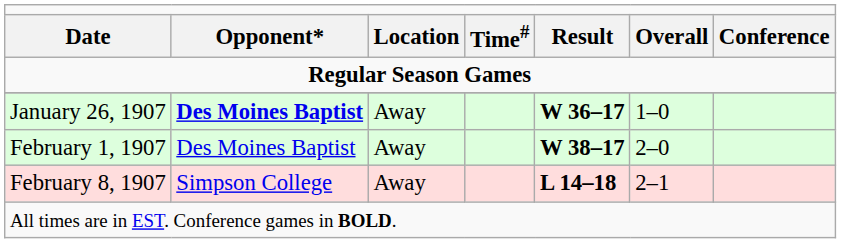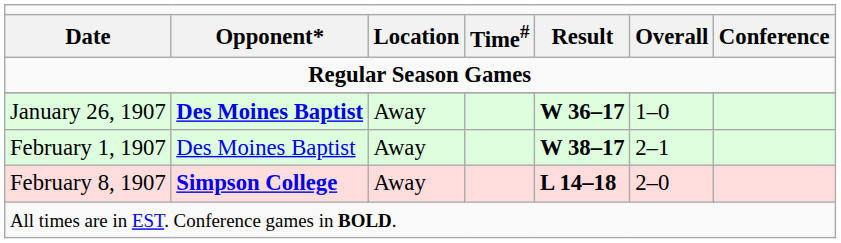February 1, 1907 | column 6: 2–0 -> 2–1
February 8, 1907 | column 2: normal -> bold
February 8, 1907 | column 6: 2–1 -> 2–0
